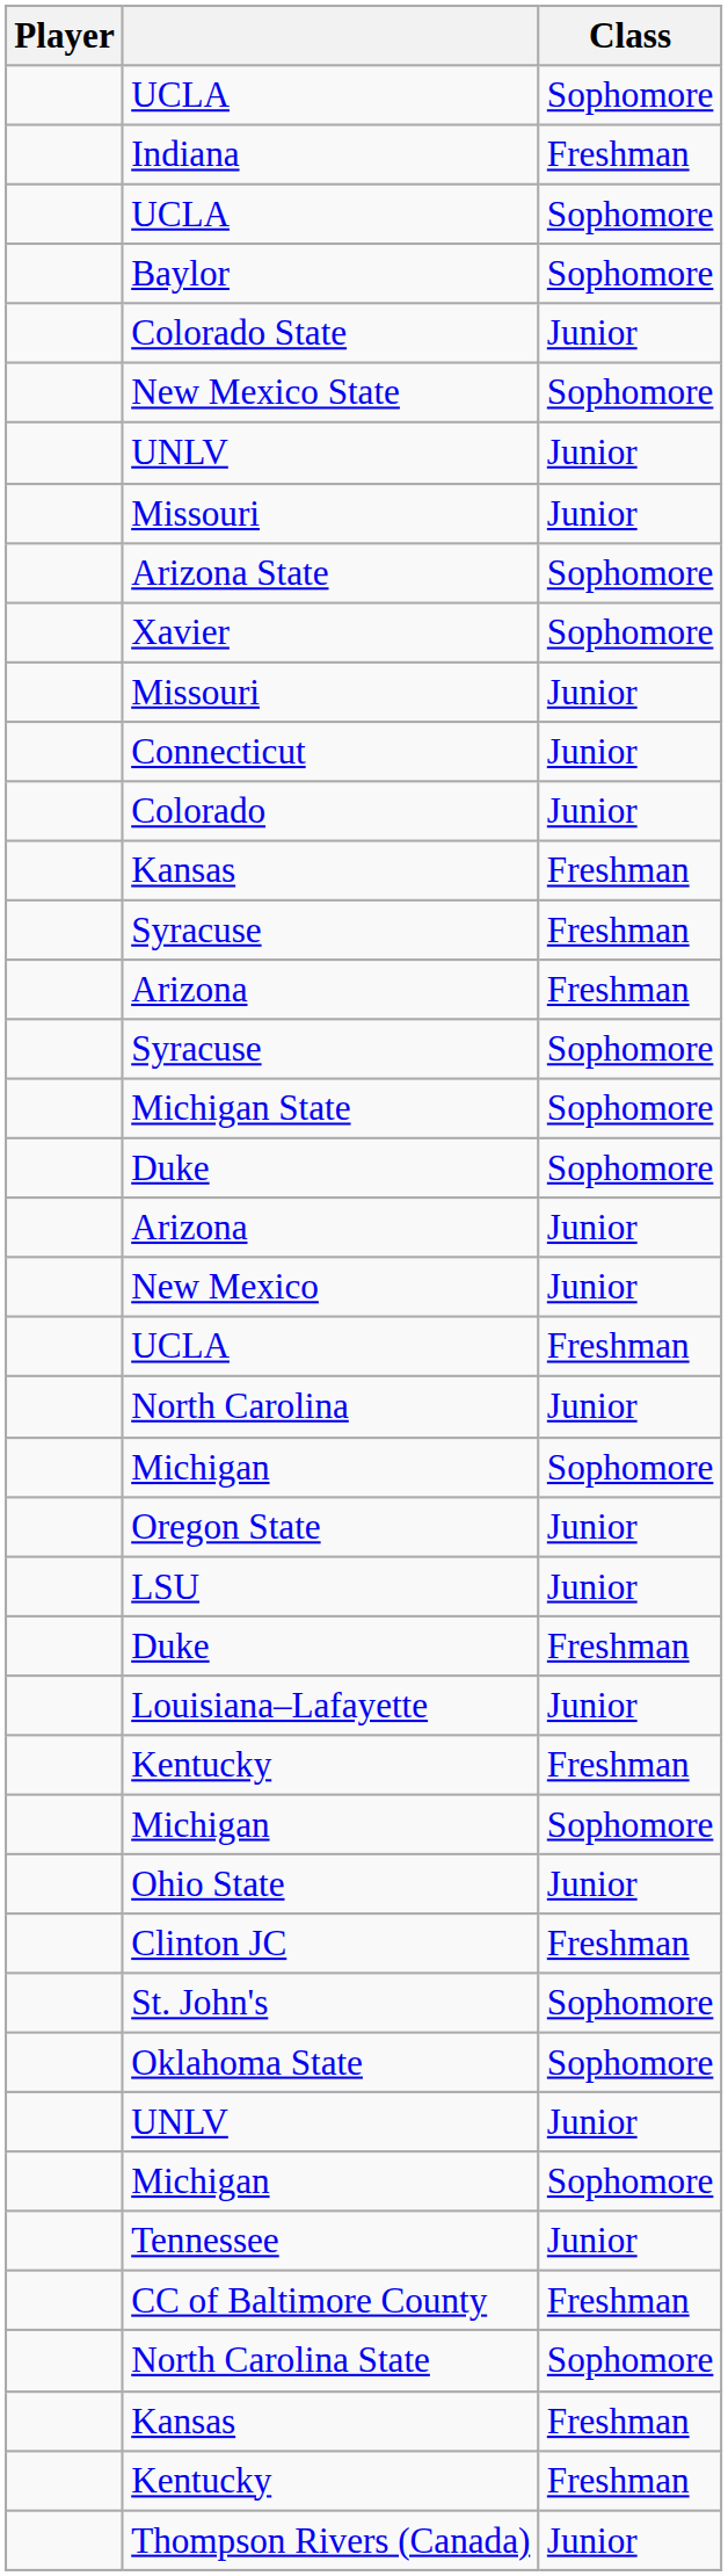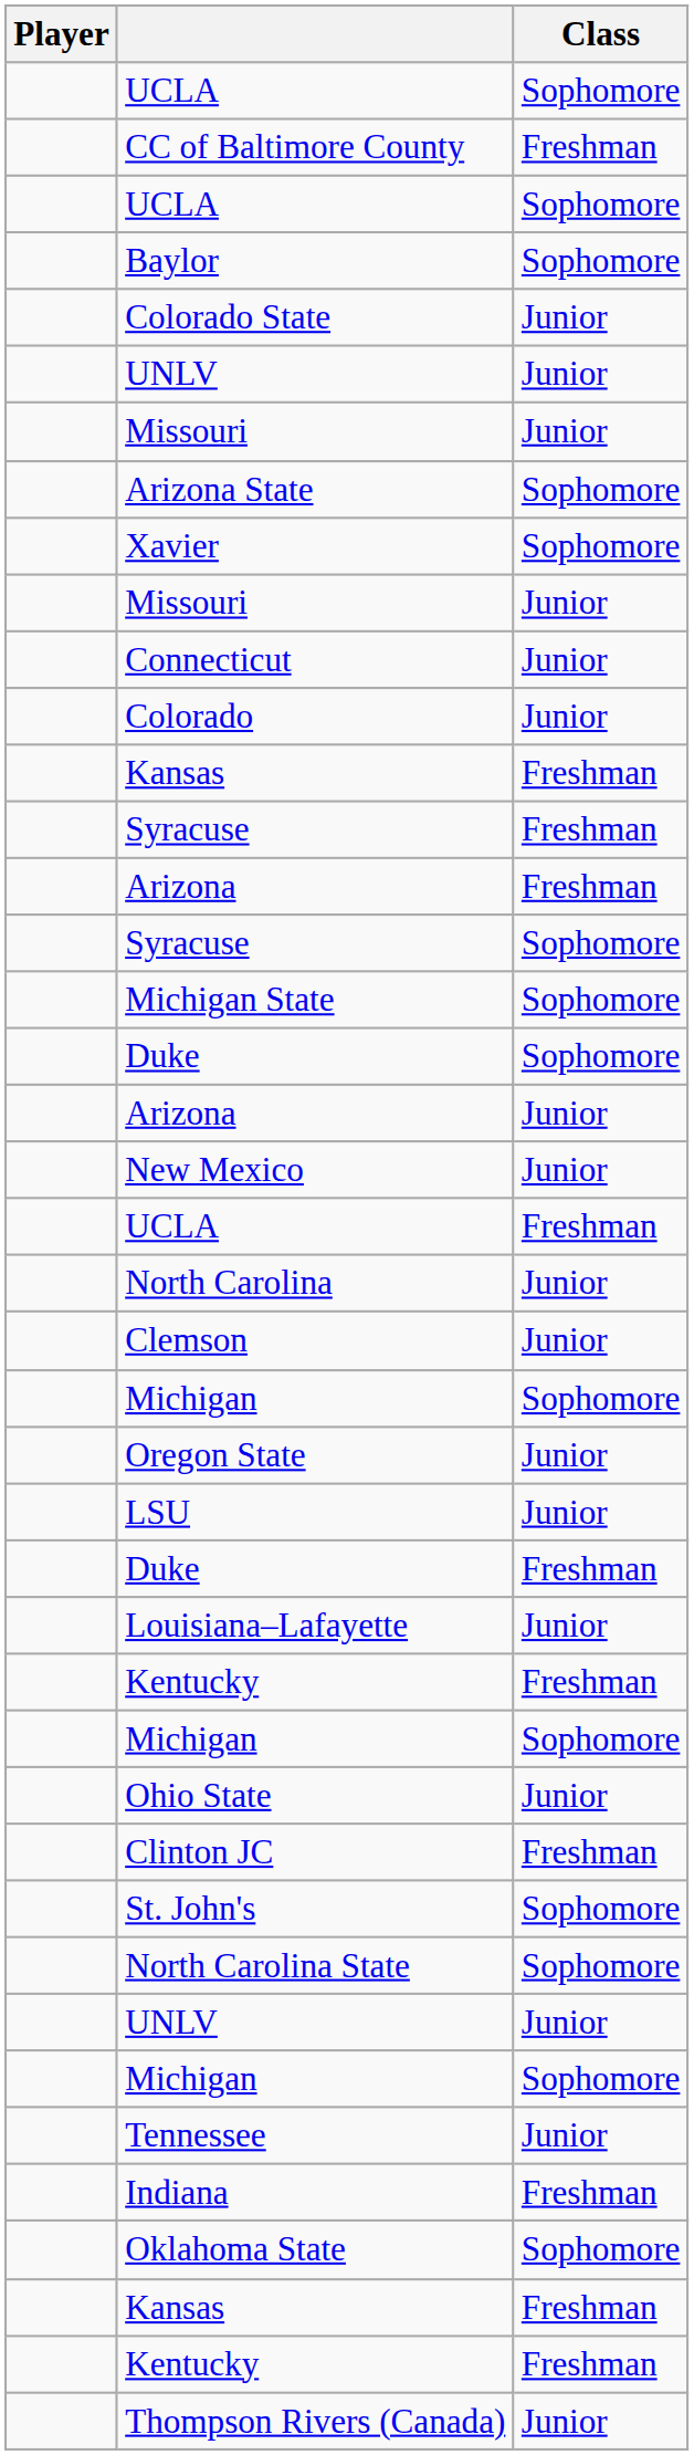rows swapped: CC of Baltimore County <-> Indiana
- row: New Mexico State | Sophomore
+ row: Clemson | Junior
rows swapped: Oklahoma State <-> North Carolina State
